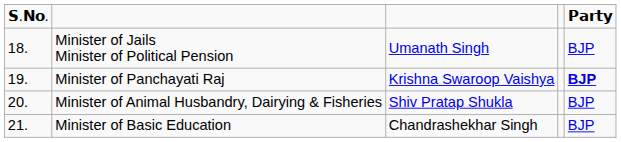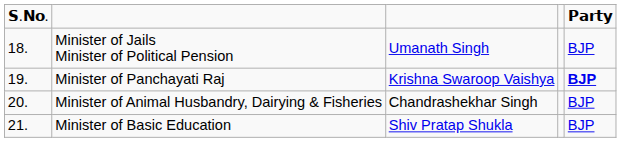Minister of Animal Husbandry, Dairying & Fisheries | column 3: Shiv Pratap Shukla -> Chandrashekhar Singh
Minister of Basic Education | column 3: Chandrashekhar Singh -> Shiv Pratap Shukla
